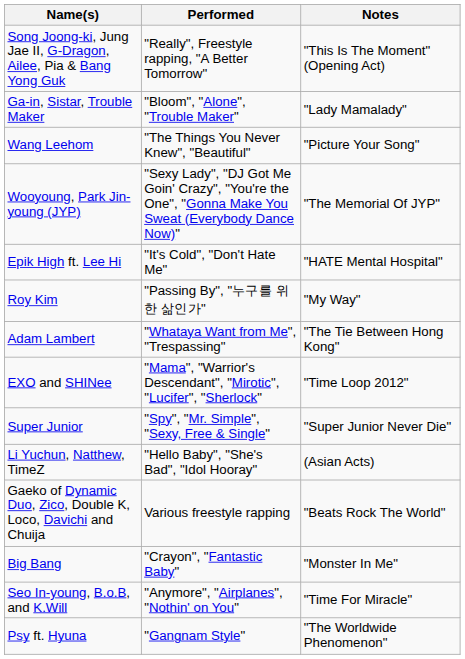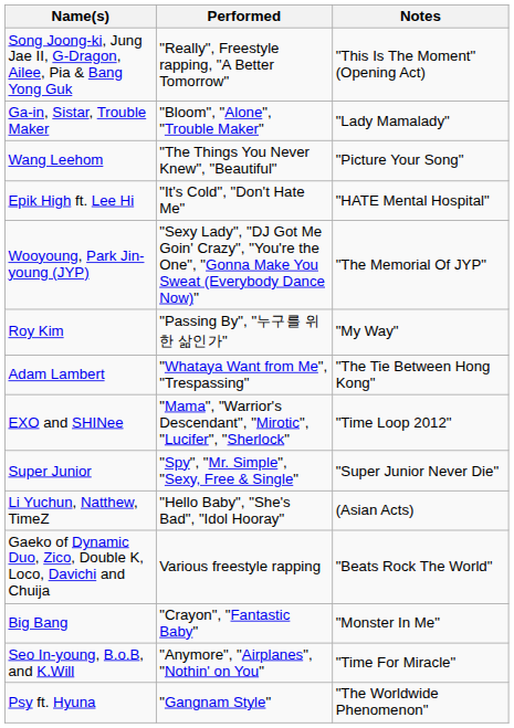rows swapped: Epik High ft. Lee Hi <-> Wooyoung, Park Jin-young (JYP)
